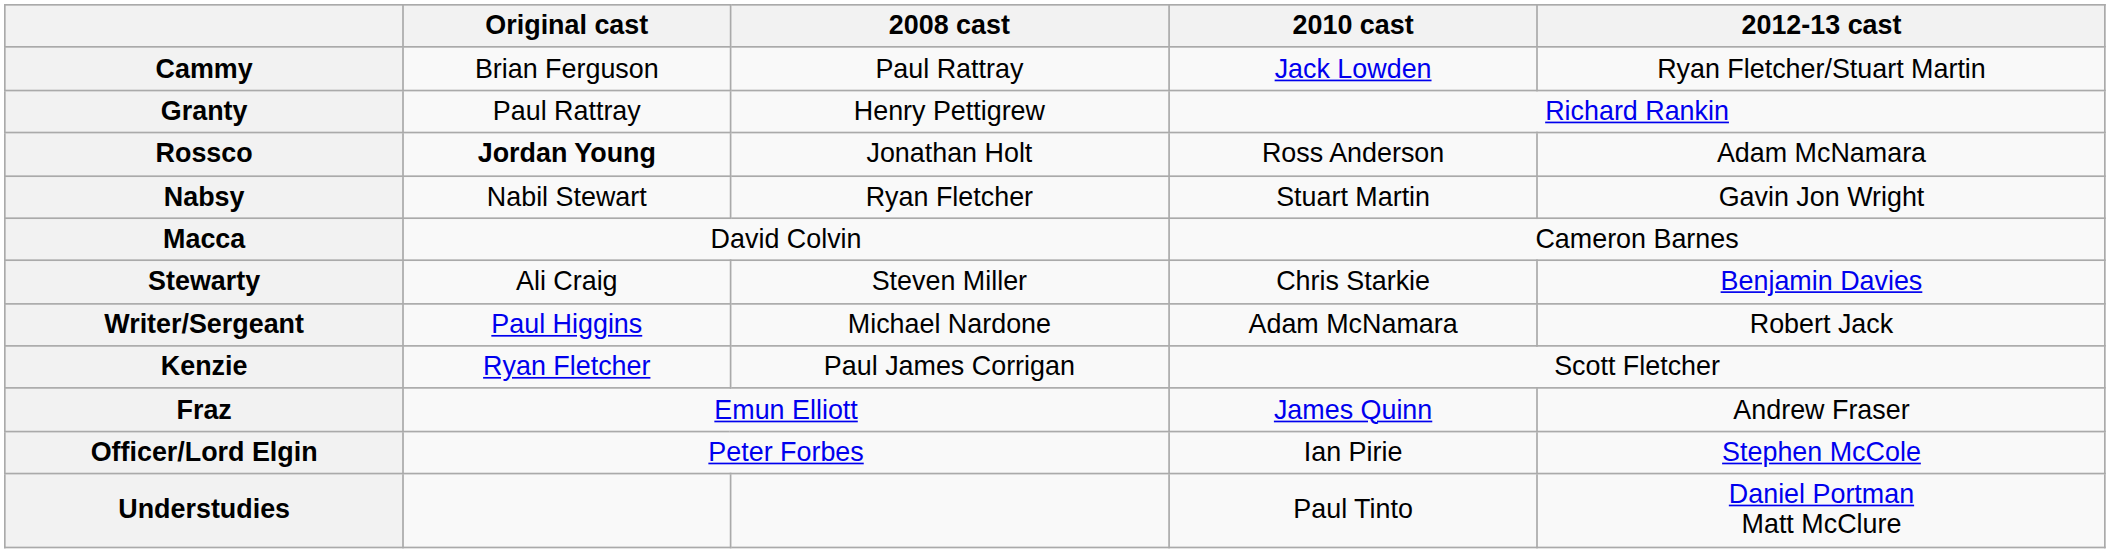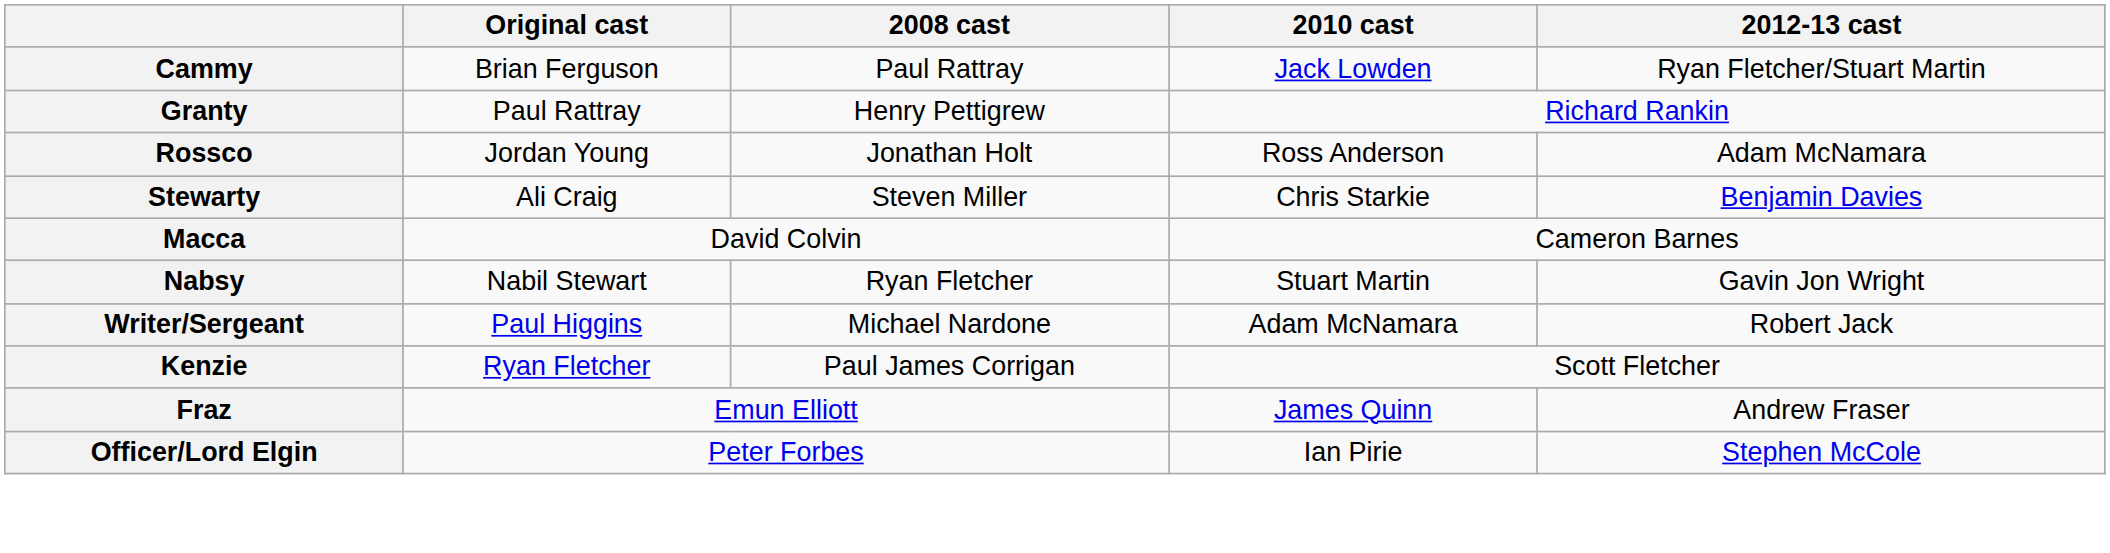Rossco | Original cast: bold -> normal
rows swapped: Stewarty <-> Nabsy
- row: Understudies | Paul Tinto | Daniel Portman Matt McClure
